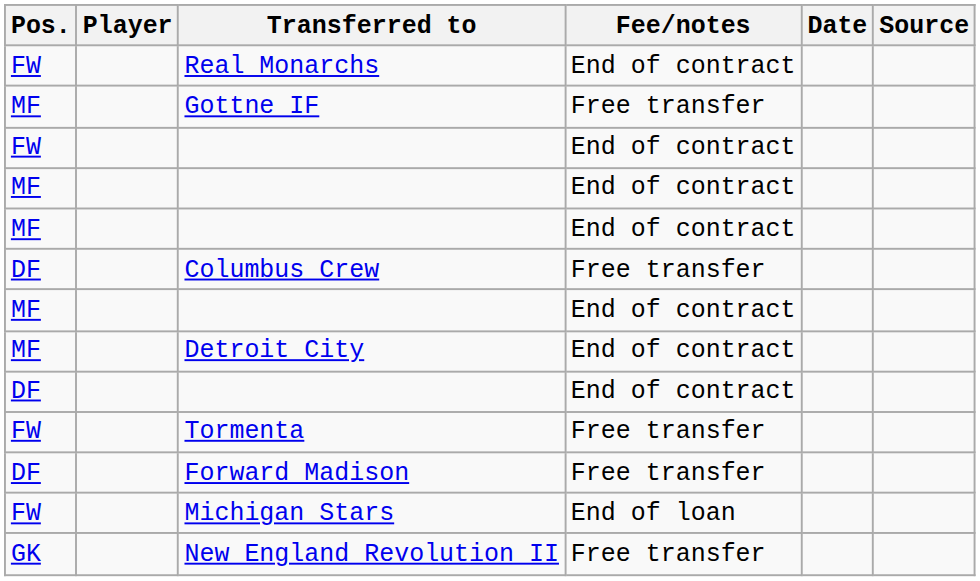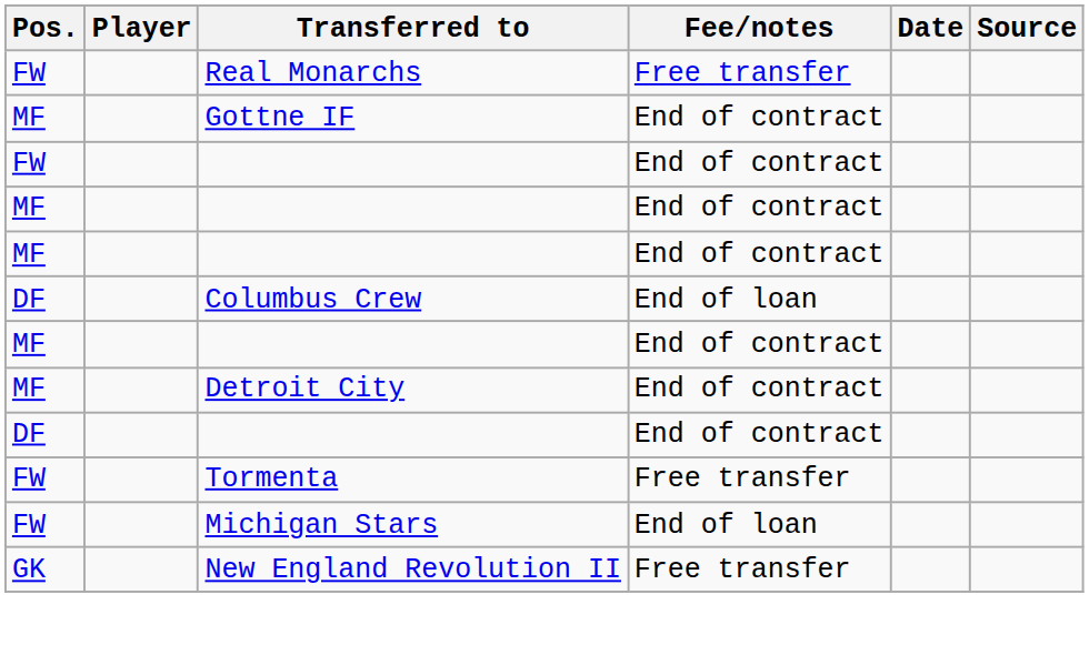Real Monarchs | Fee/notes: End of contract -> Free transfer
Gottne IF | Fee/notes: Free transfer -> End of contract
Columbus Crew | Fee/notes: Free transfer -> End of loan
- row: DF | Forward Madison | Free transfer
